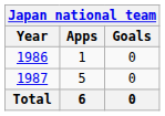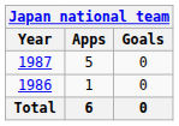rows swapped: 1986 <-> 1987
